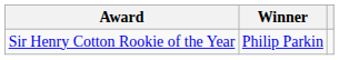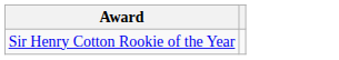- column: Winner | Philip Parkin
